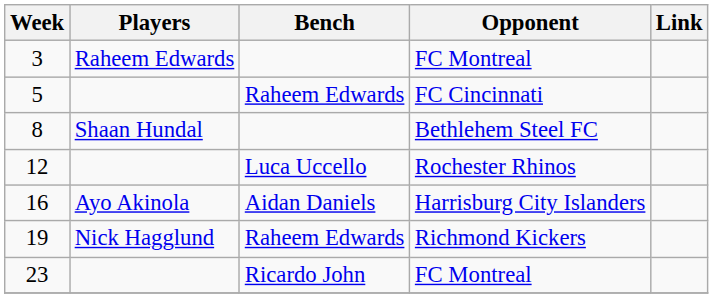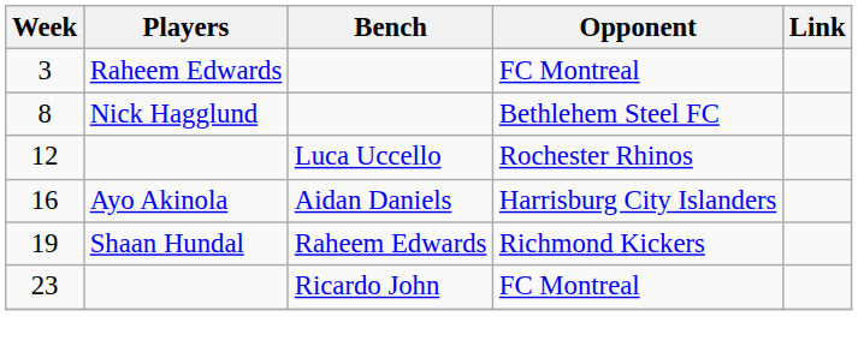- row: 5 | Raheem Edwards | FC Cincinnati
8 | Players: Shaan Hundal -> Nick Hagglund
19 | Players: Nick Hagglund -> Shaan Hundal
